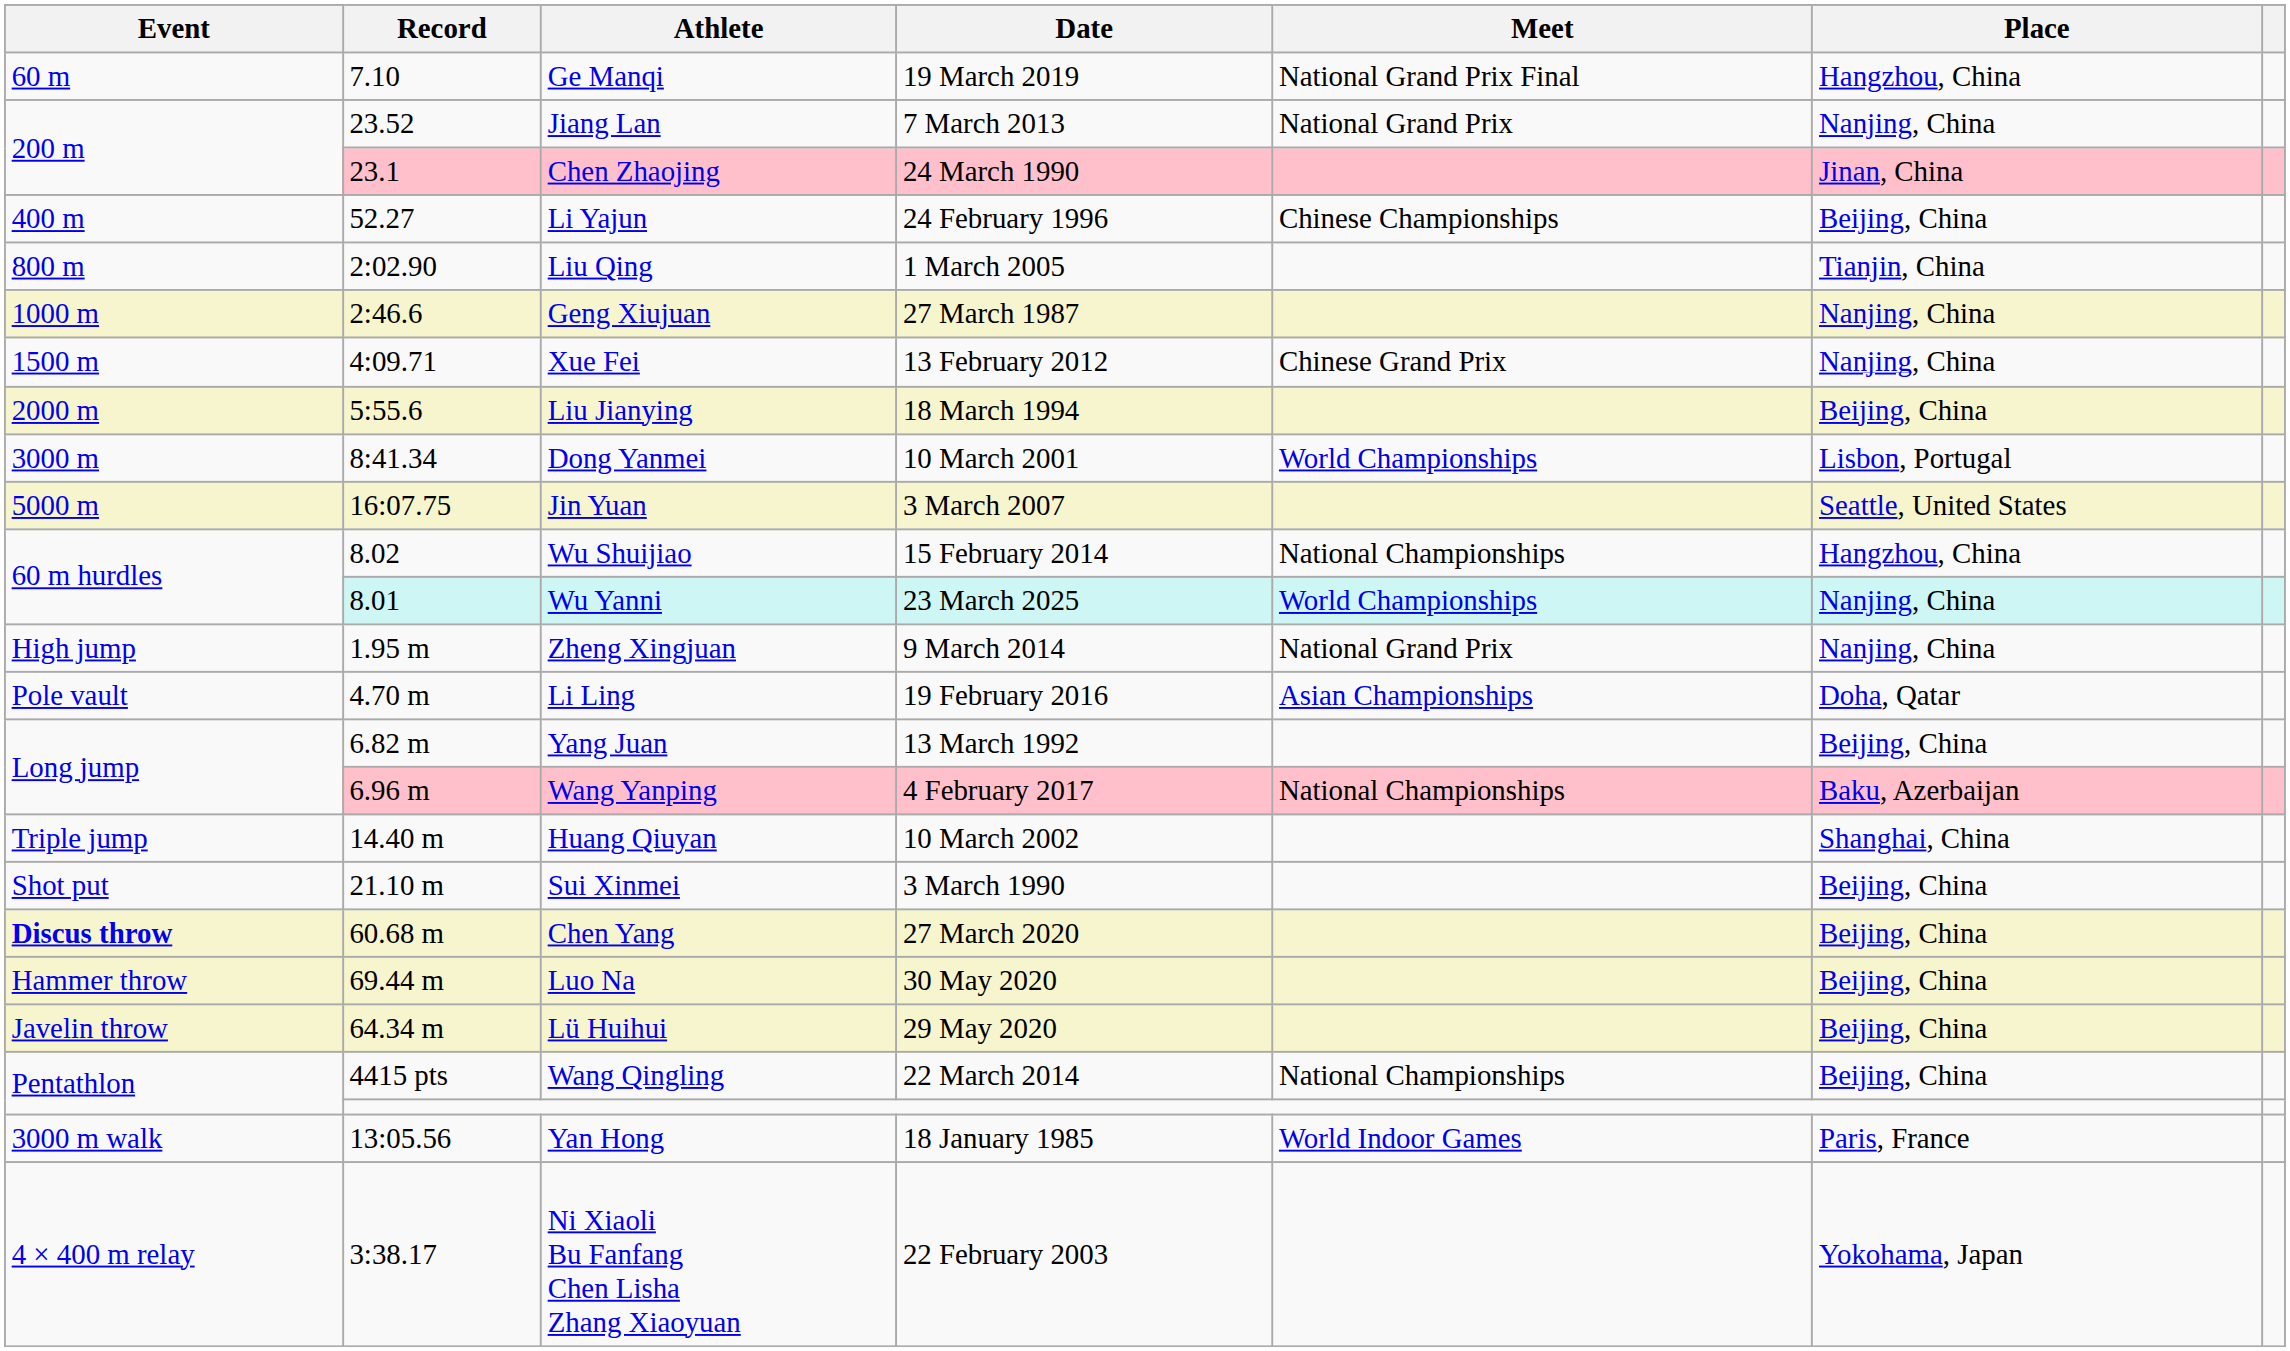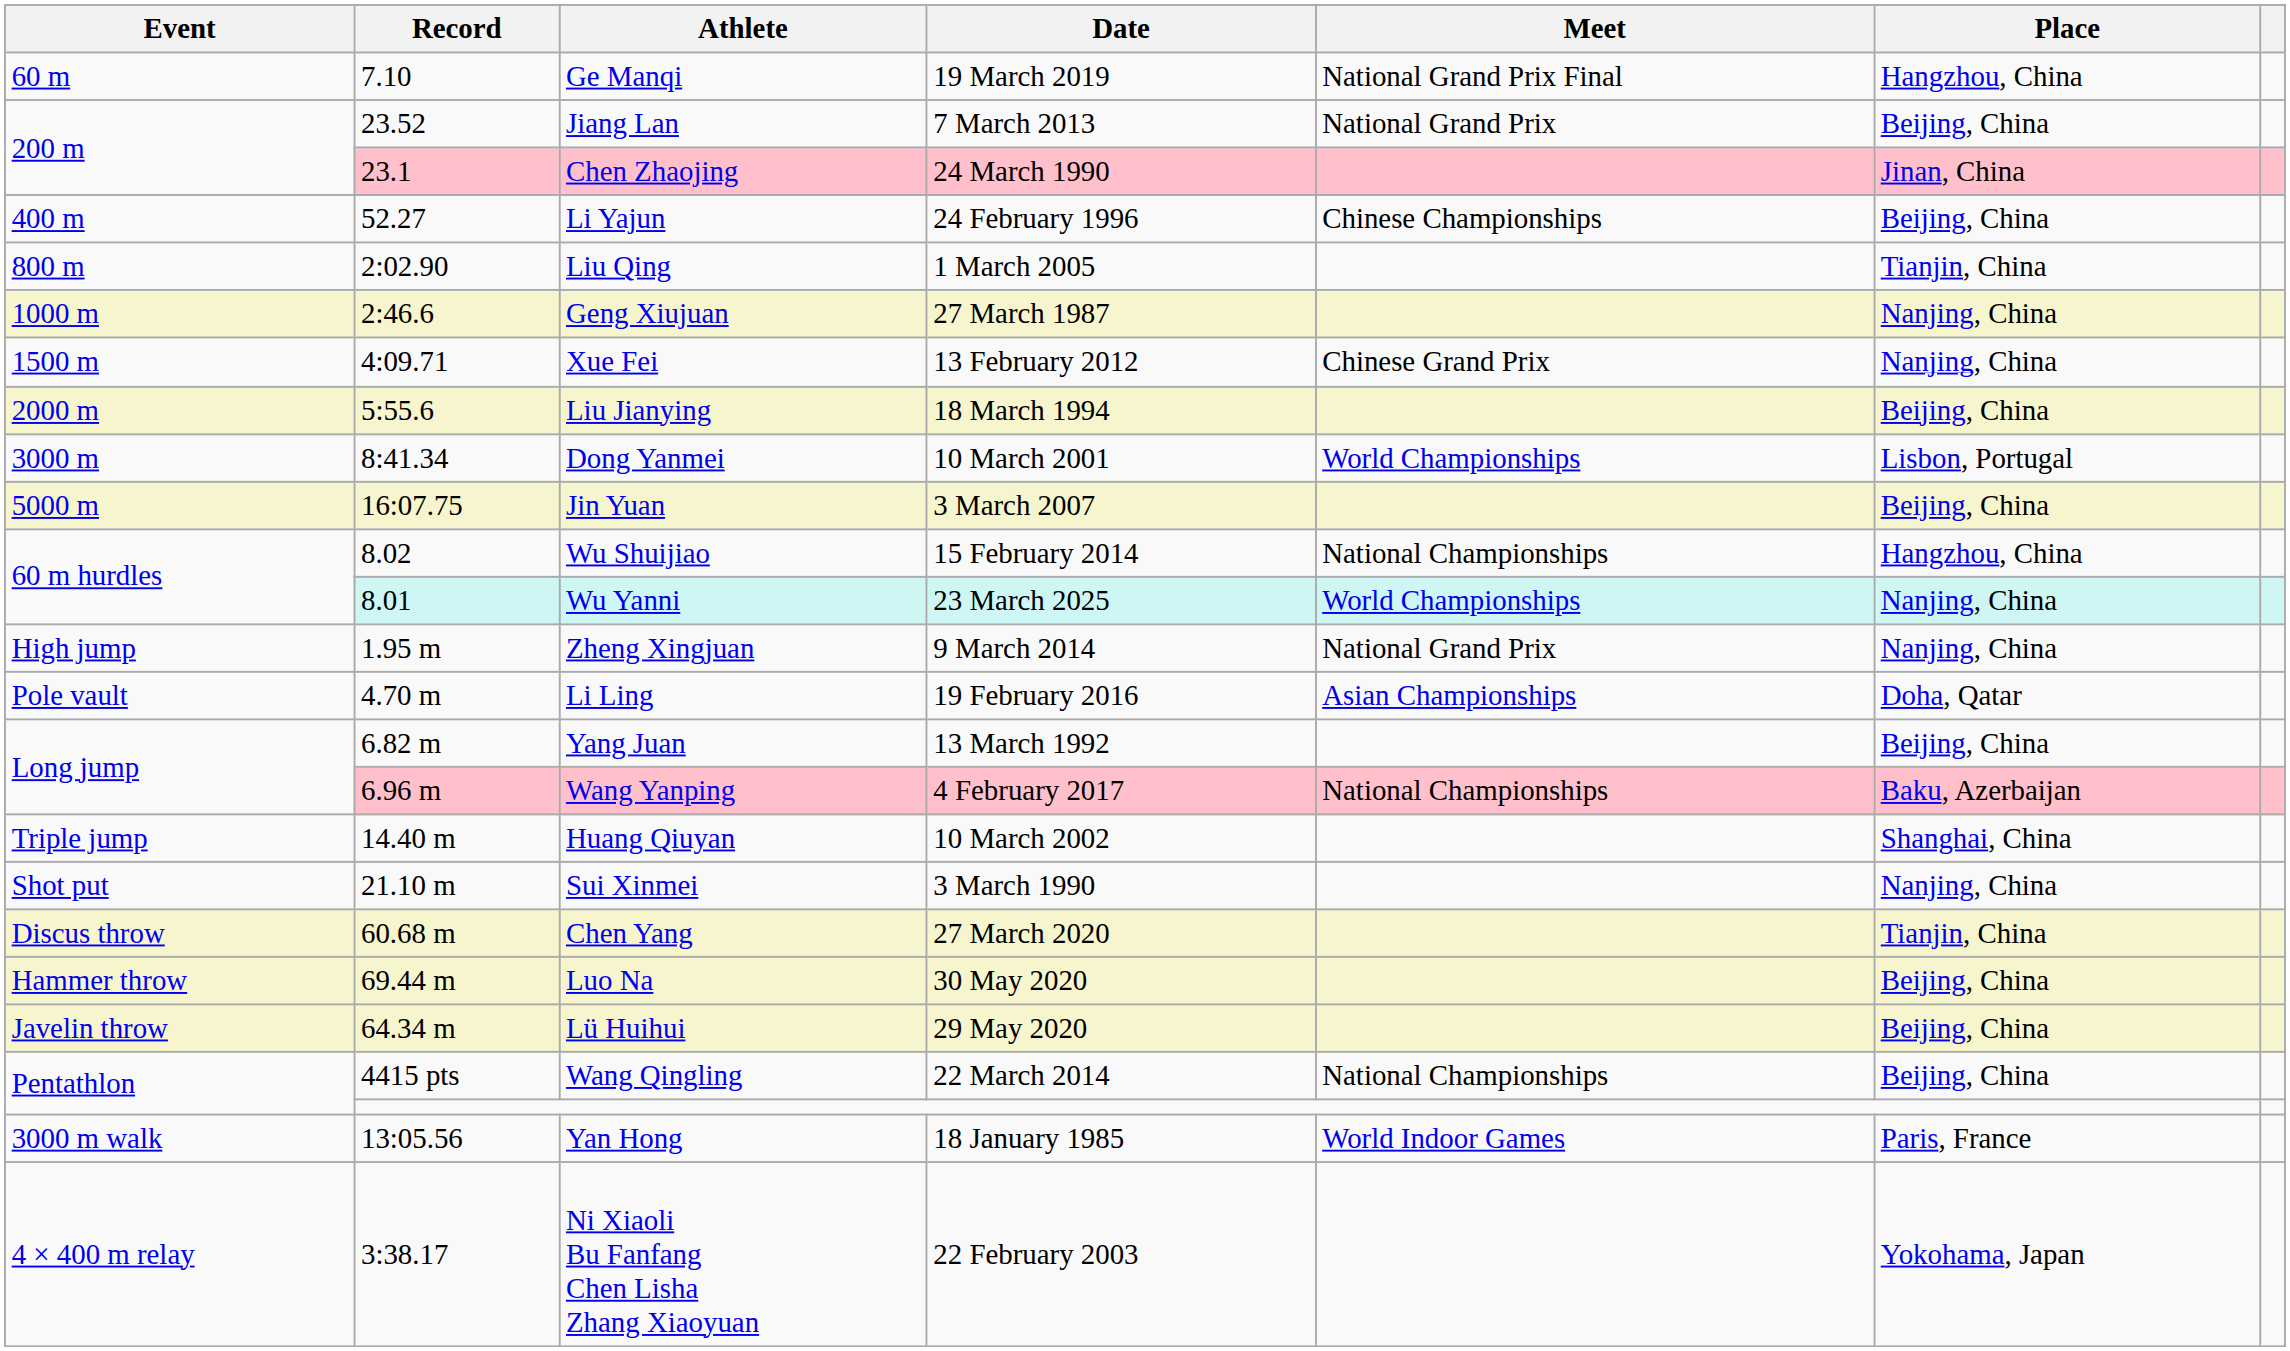Jiang Lan | Place: Nanjing, China -> Beijing, China
Jin Yuan | Place: Seattle, United States -> Beijing, China
Sui Xinmei | Place: Beijing, China -> Nanjing, China
Chen Yang | Event: bold -> normal
Chen Yang | Place: Beijing, China -> Tianjin, China
